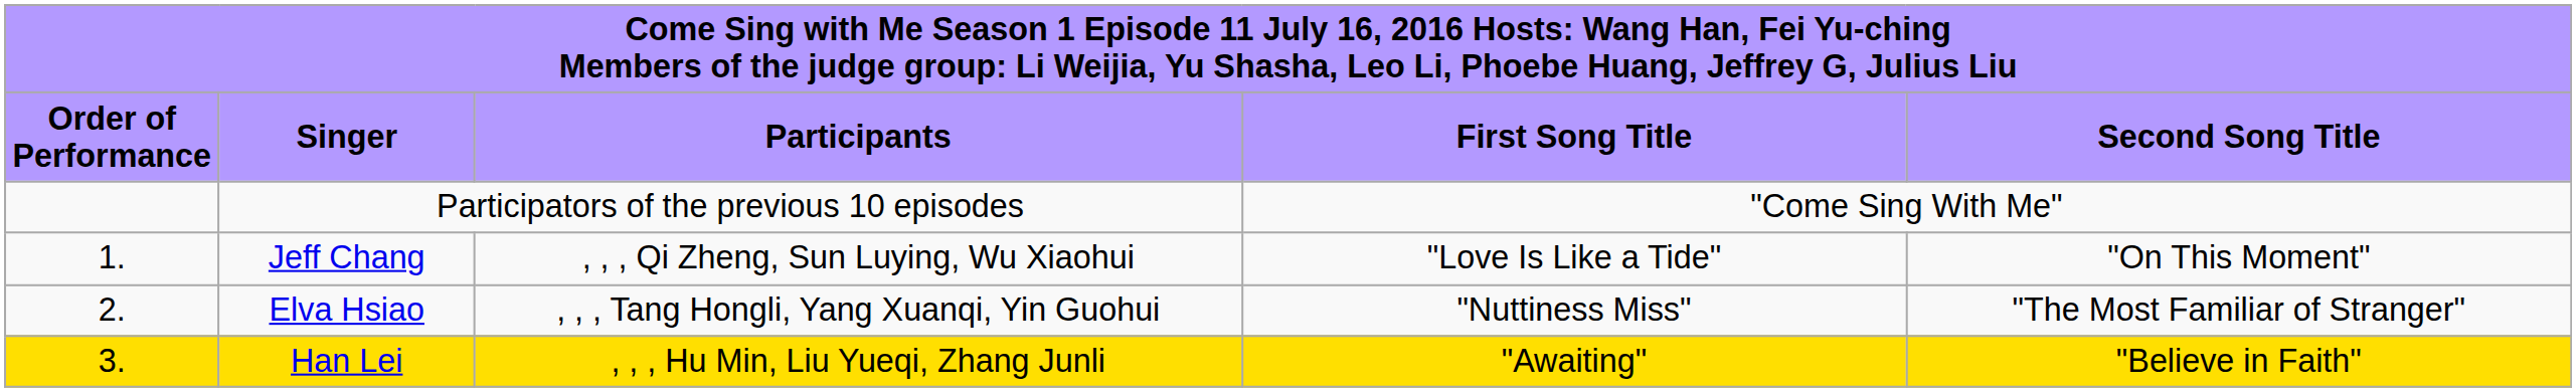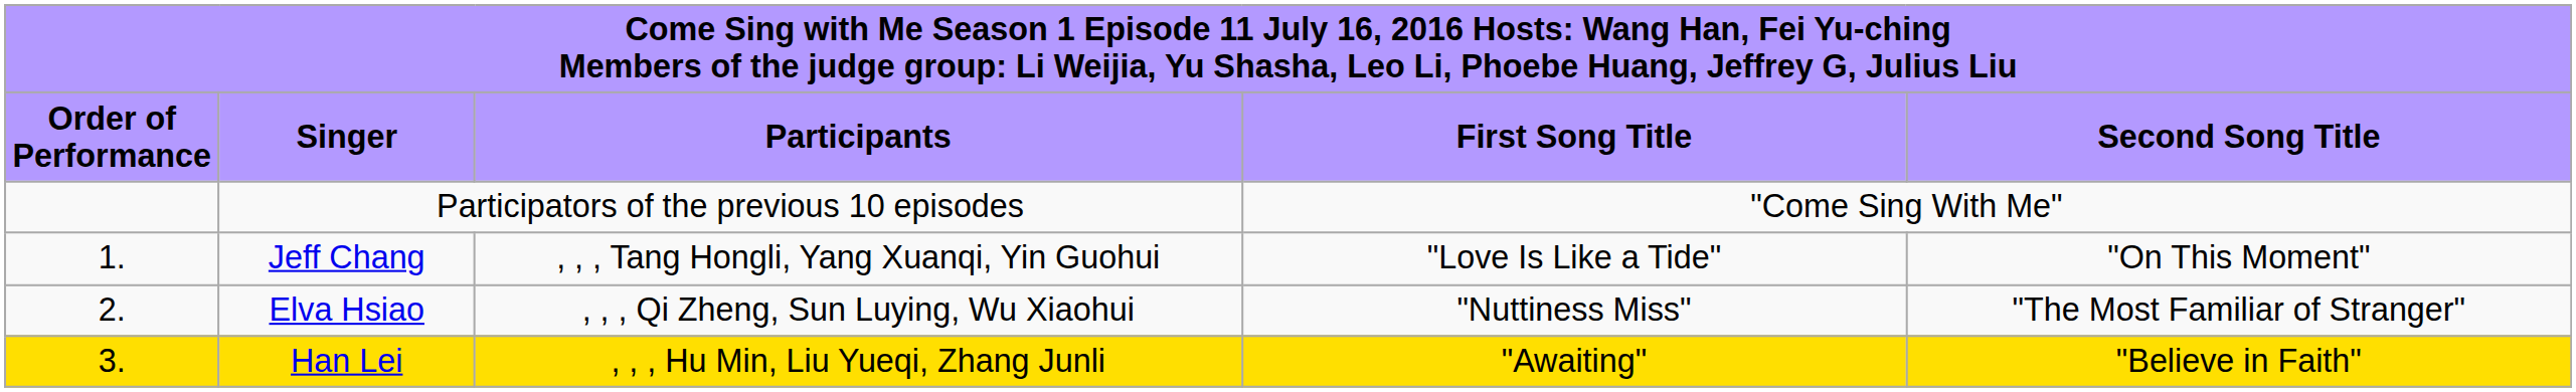Jeff Chang | column 3: , , , Qi Zheng, Sun Luying, Wu Xiaohui -> , , , Tang Hongli, Yang Xuanqi, Yin Guohui
Elva Hsiao | column 3: , , , Tang Hongli, Yang Xuanqi, Yin Guohui -> , , , Qi Zheng, Sun Luying, Wu Xiaohui
